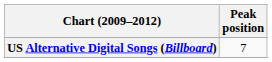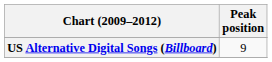US Alternative Digital Songs (Billboard) | Peak position: 7 -> 9
